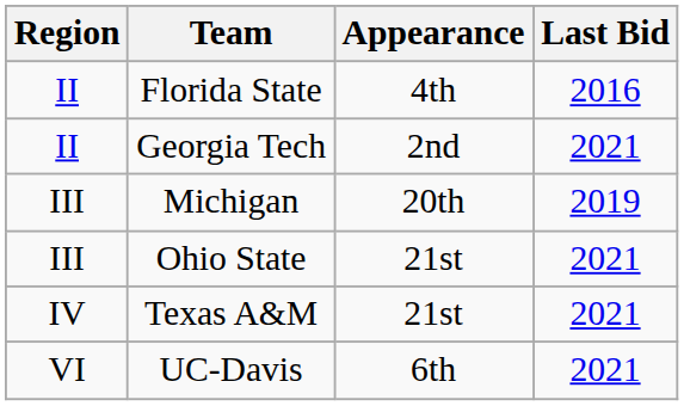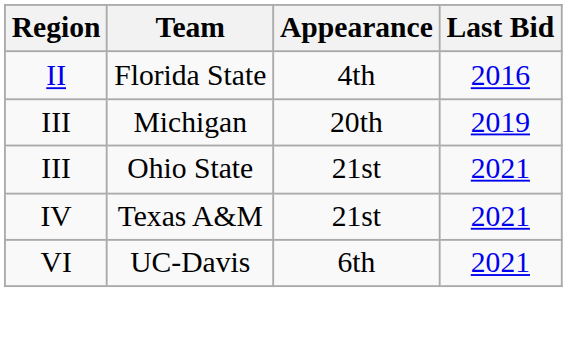- row: II | Georgia Tech | 2nd | 2021
